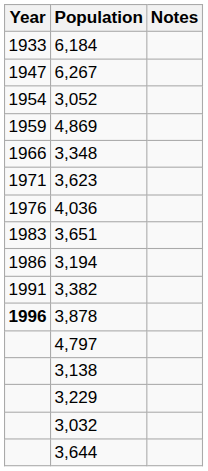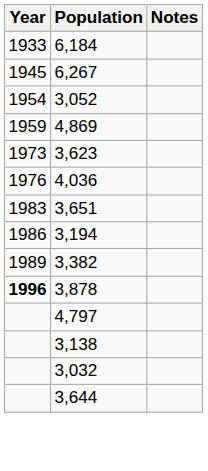6,267 | Year: 1947 -> 1945
- row: 1966 | 3,348
3,623 | Year: 1971 -> 1973
3,382 | Year: 1991 -> 1989
- row: 3,229
